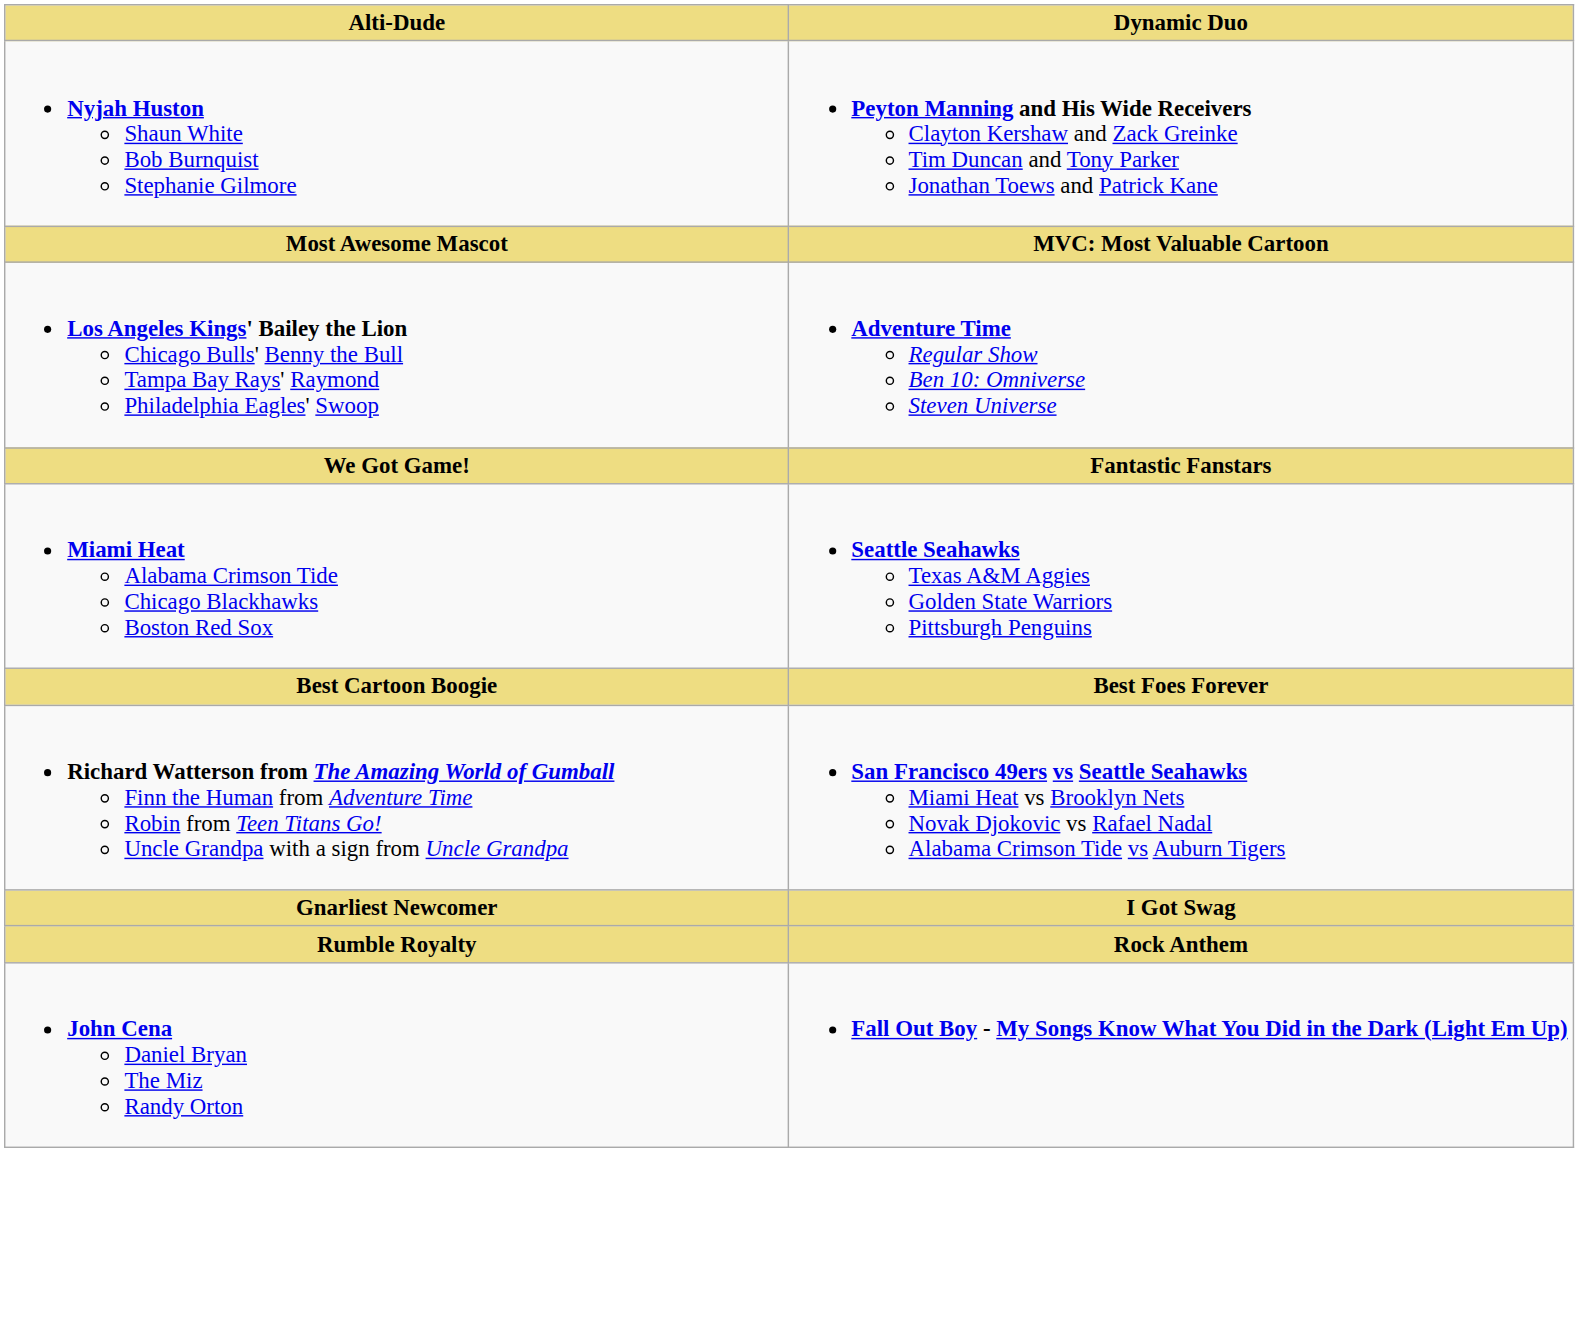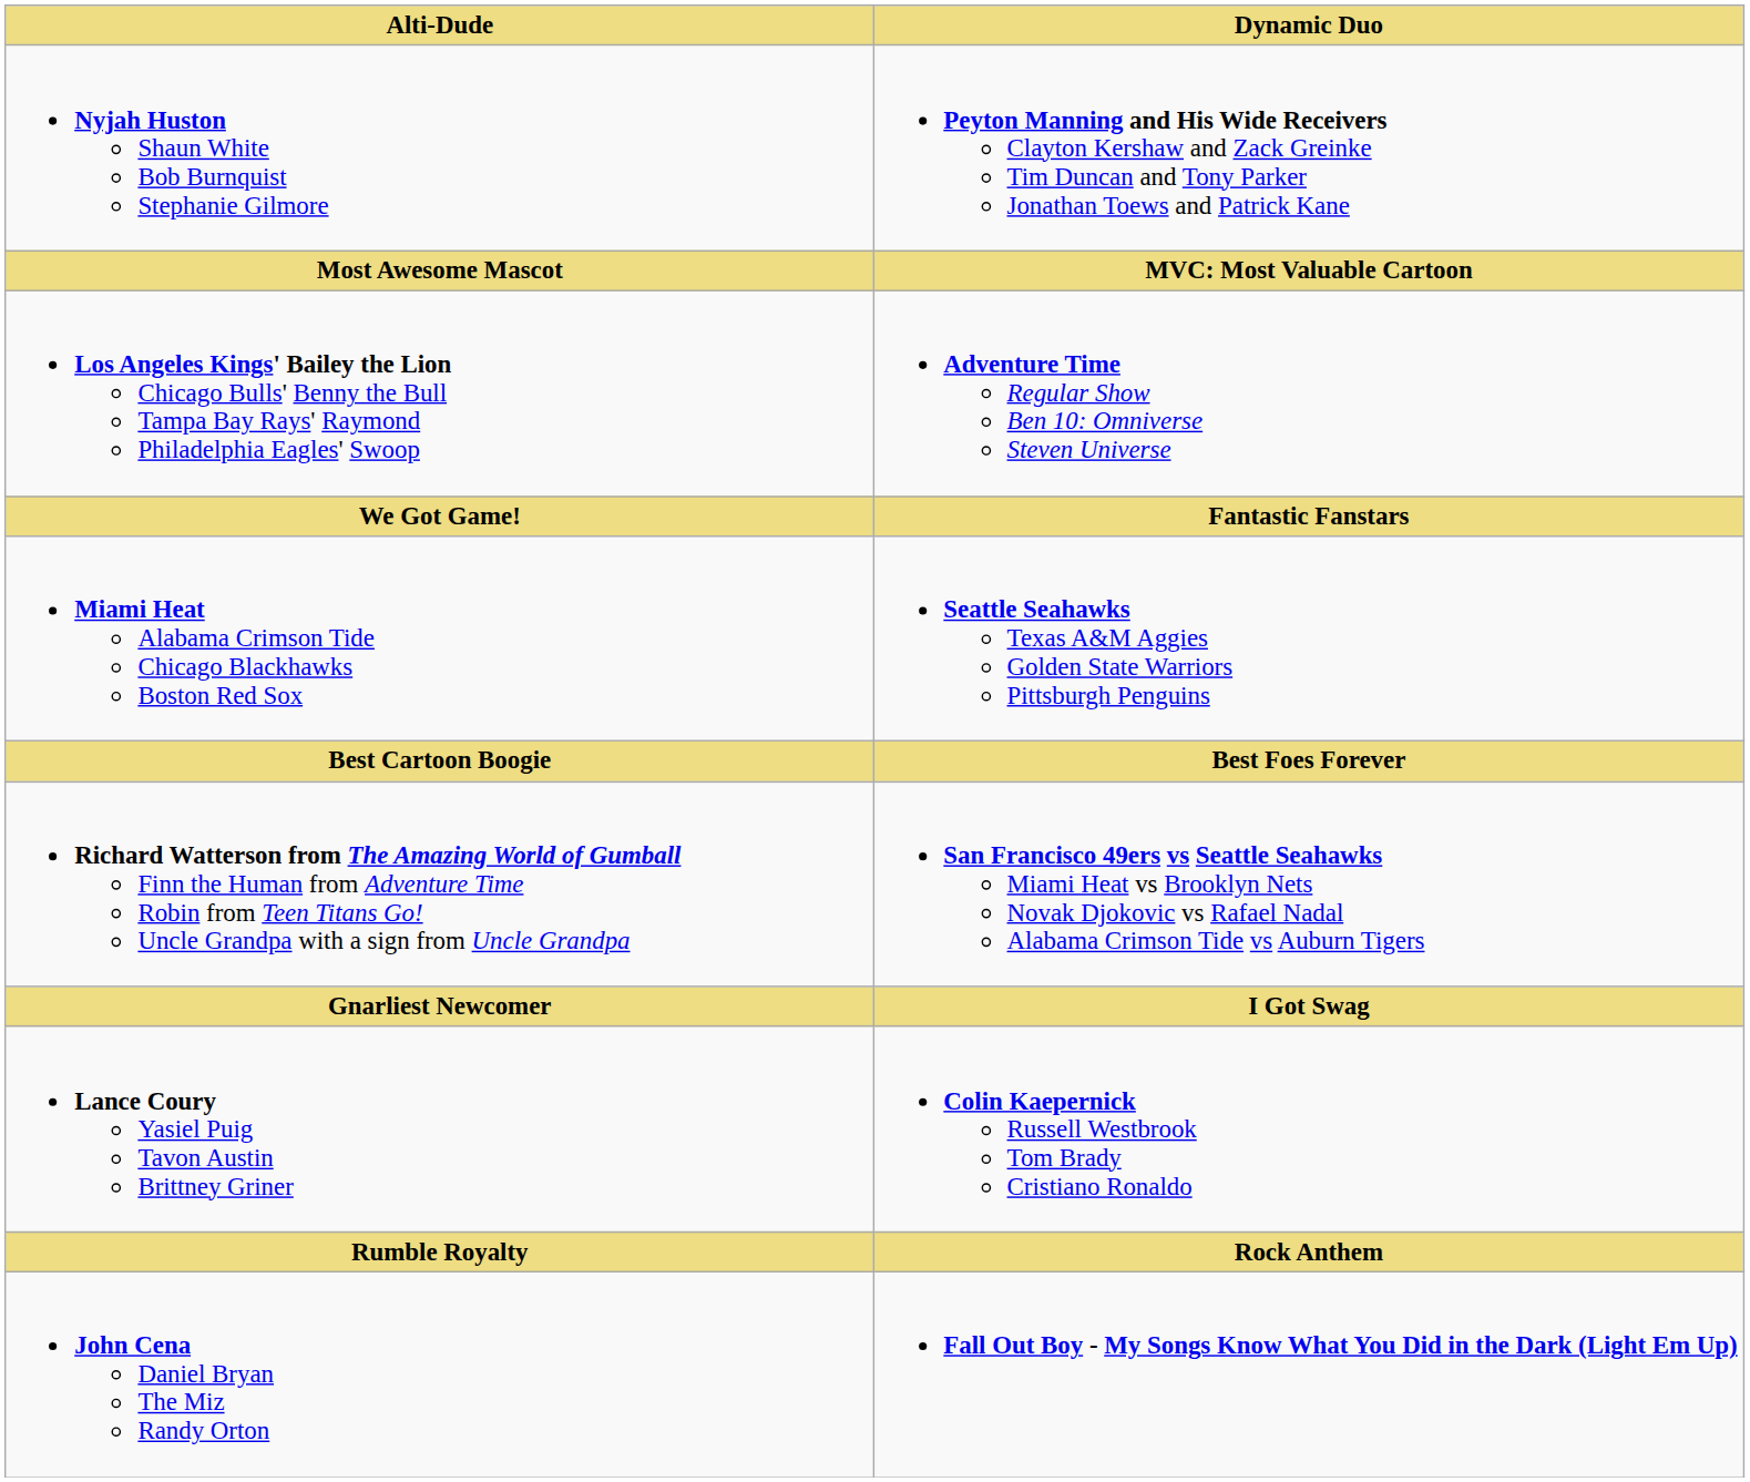+ row: Lance Coury Yasiel Puig Tavon Austin Brittney Griner | Colin Kaepernick Russell Westbrook Tom Brady Cristiano Ronaldo
